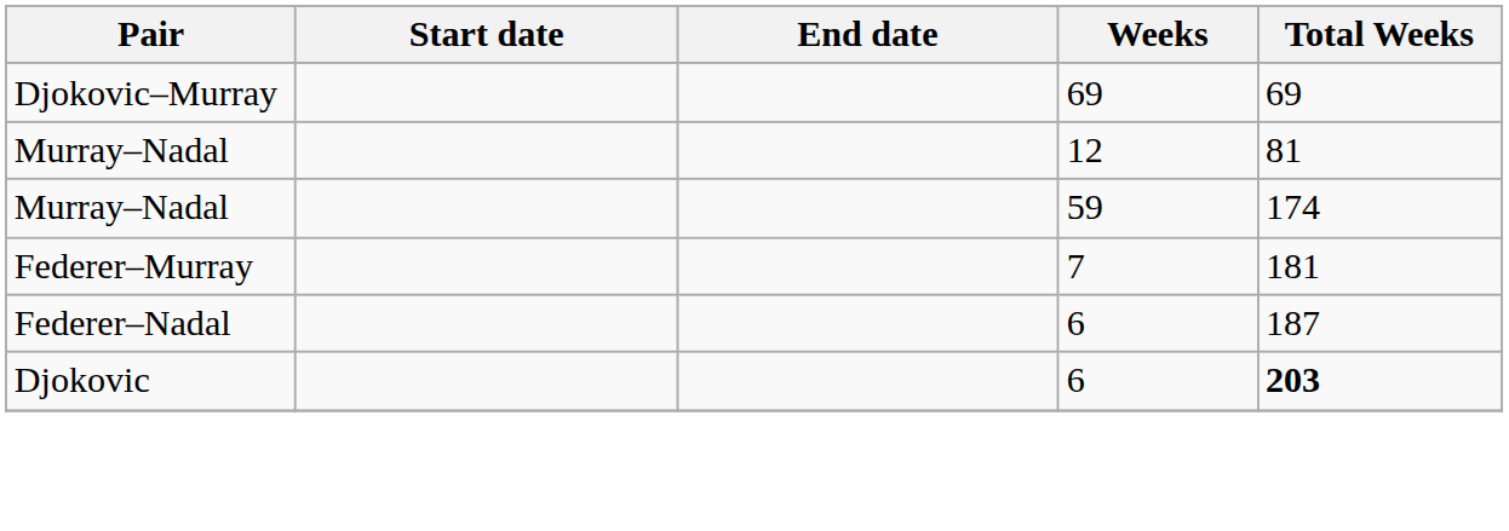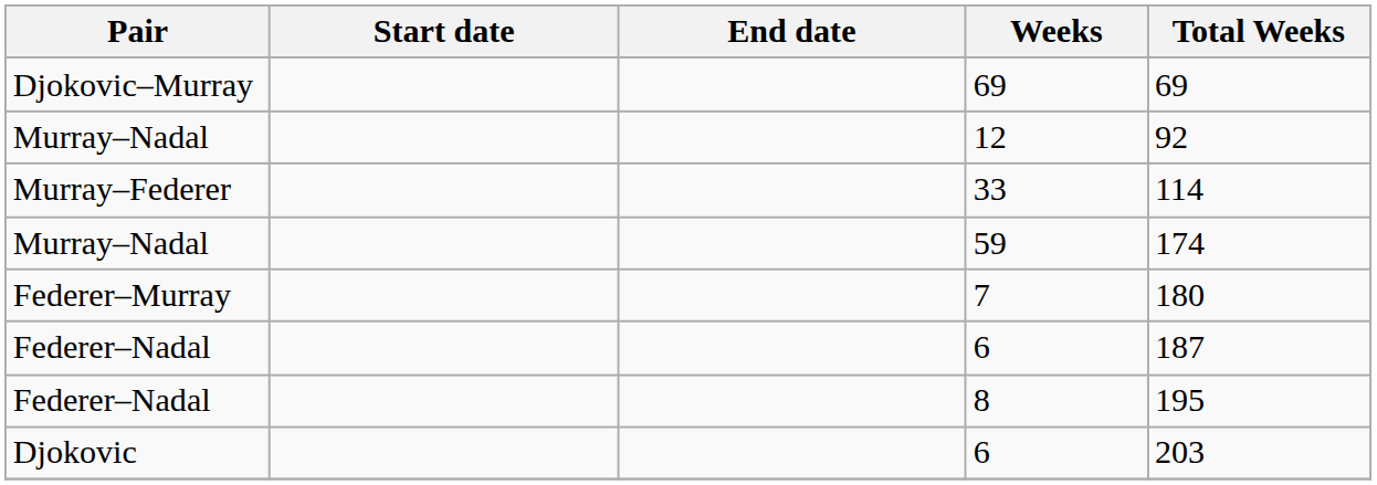12 | Total Weeks: 81 -> 92
+ row: Murray–Federer | 33 | 114
7 | Total Weeks: 181 -> 180
+ row: Federer–Nadal | 8 | 195
Djokovic / 6 | Total Weeks: bold -> normal
